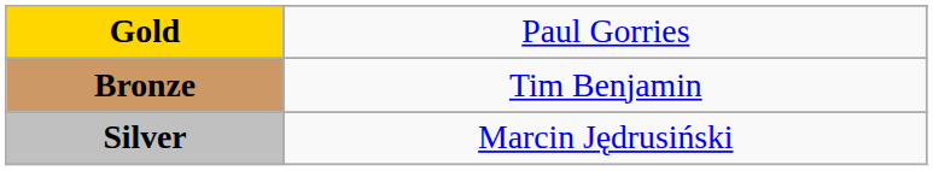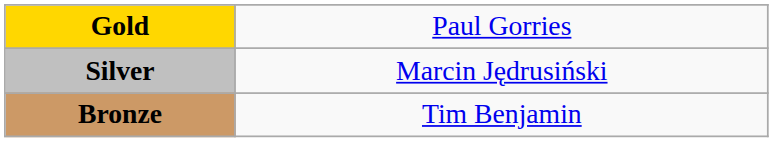rows swapped: Silver <-> Bronze
